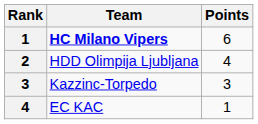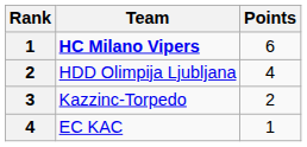Kazzinc-Torpedo | Points: 3 -> 2
